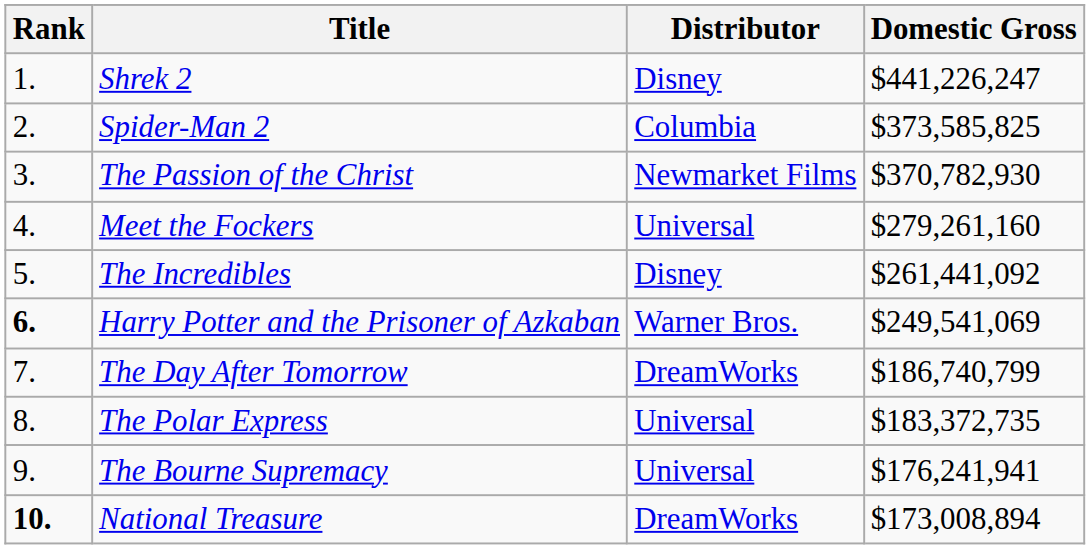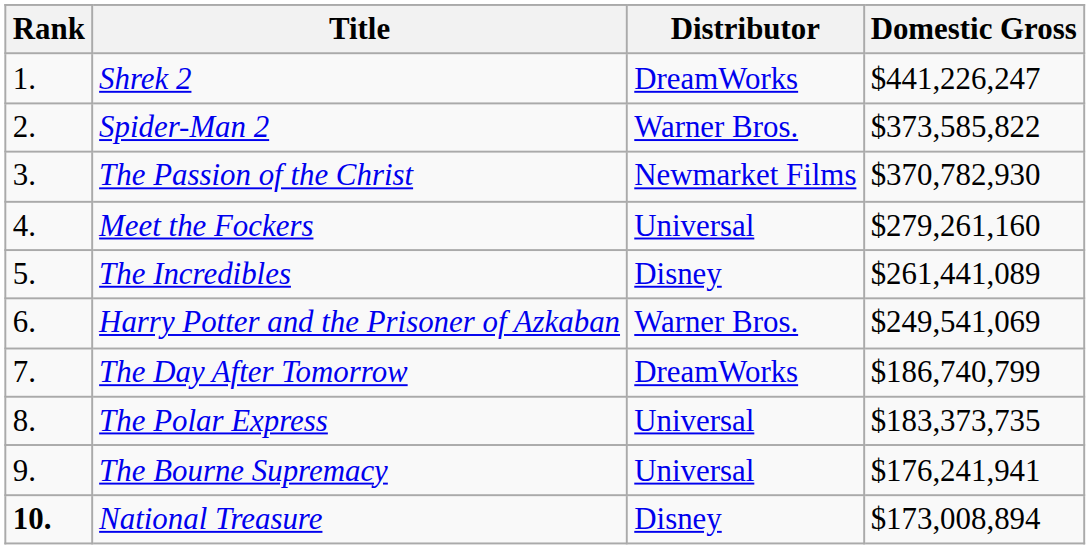Shrek 2 | Distributor: Disney -> DreamWorks
Spider-Man 2 | Distributor: Columbia -> Warner Bros.
Spider-Man 2 | Domestic Gross: $373,585,825 -> $373,585,822
The Incredibles | Domestic Gross: $261,441,092 -> $261,441,089
Harry Potter and the Prisoner of Azkaban | Rank: bold -> normal
The Polar Express | Domestic Gross: $183,372,735 -> $183,373,735
National Treasure | Distributor: DreamWorks -> Disney
